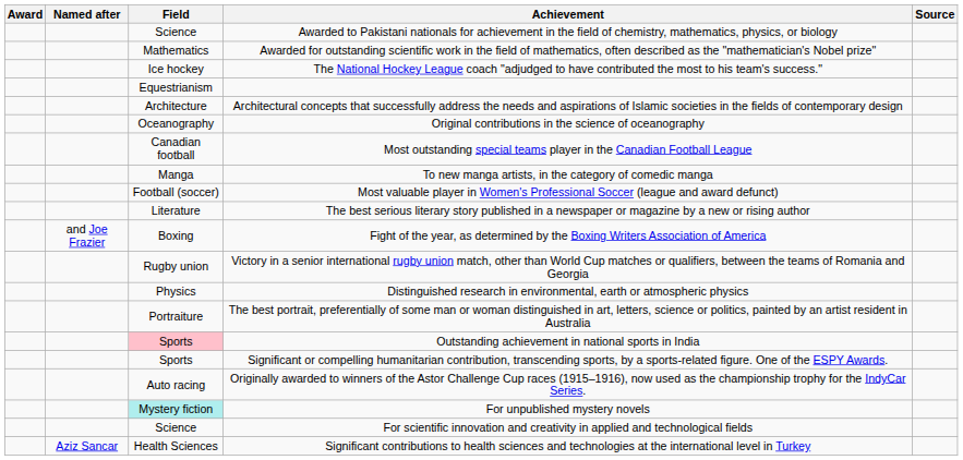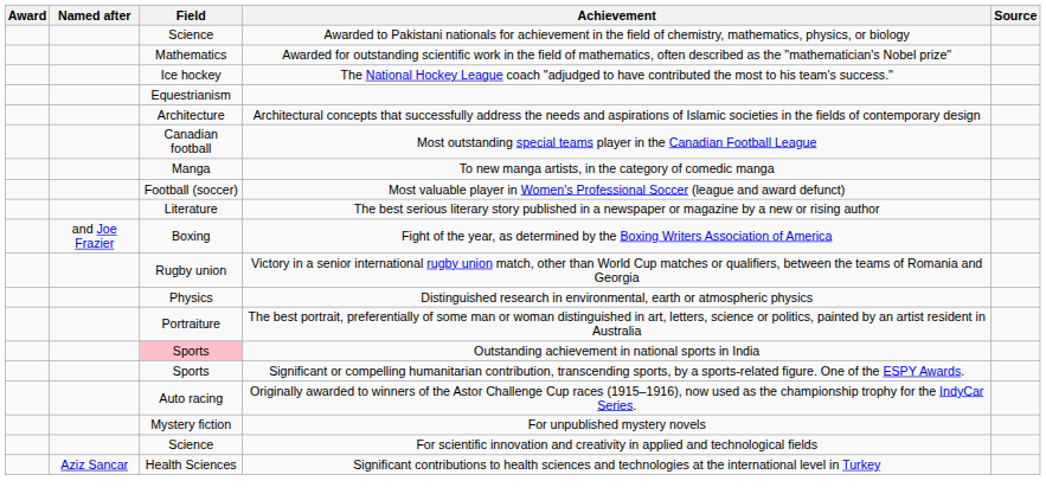- row: Oceanography | Original contributions in the science of oceanography
For unpublished mystery novels | Field: paleturquoise background -> no background
